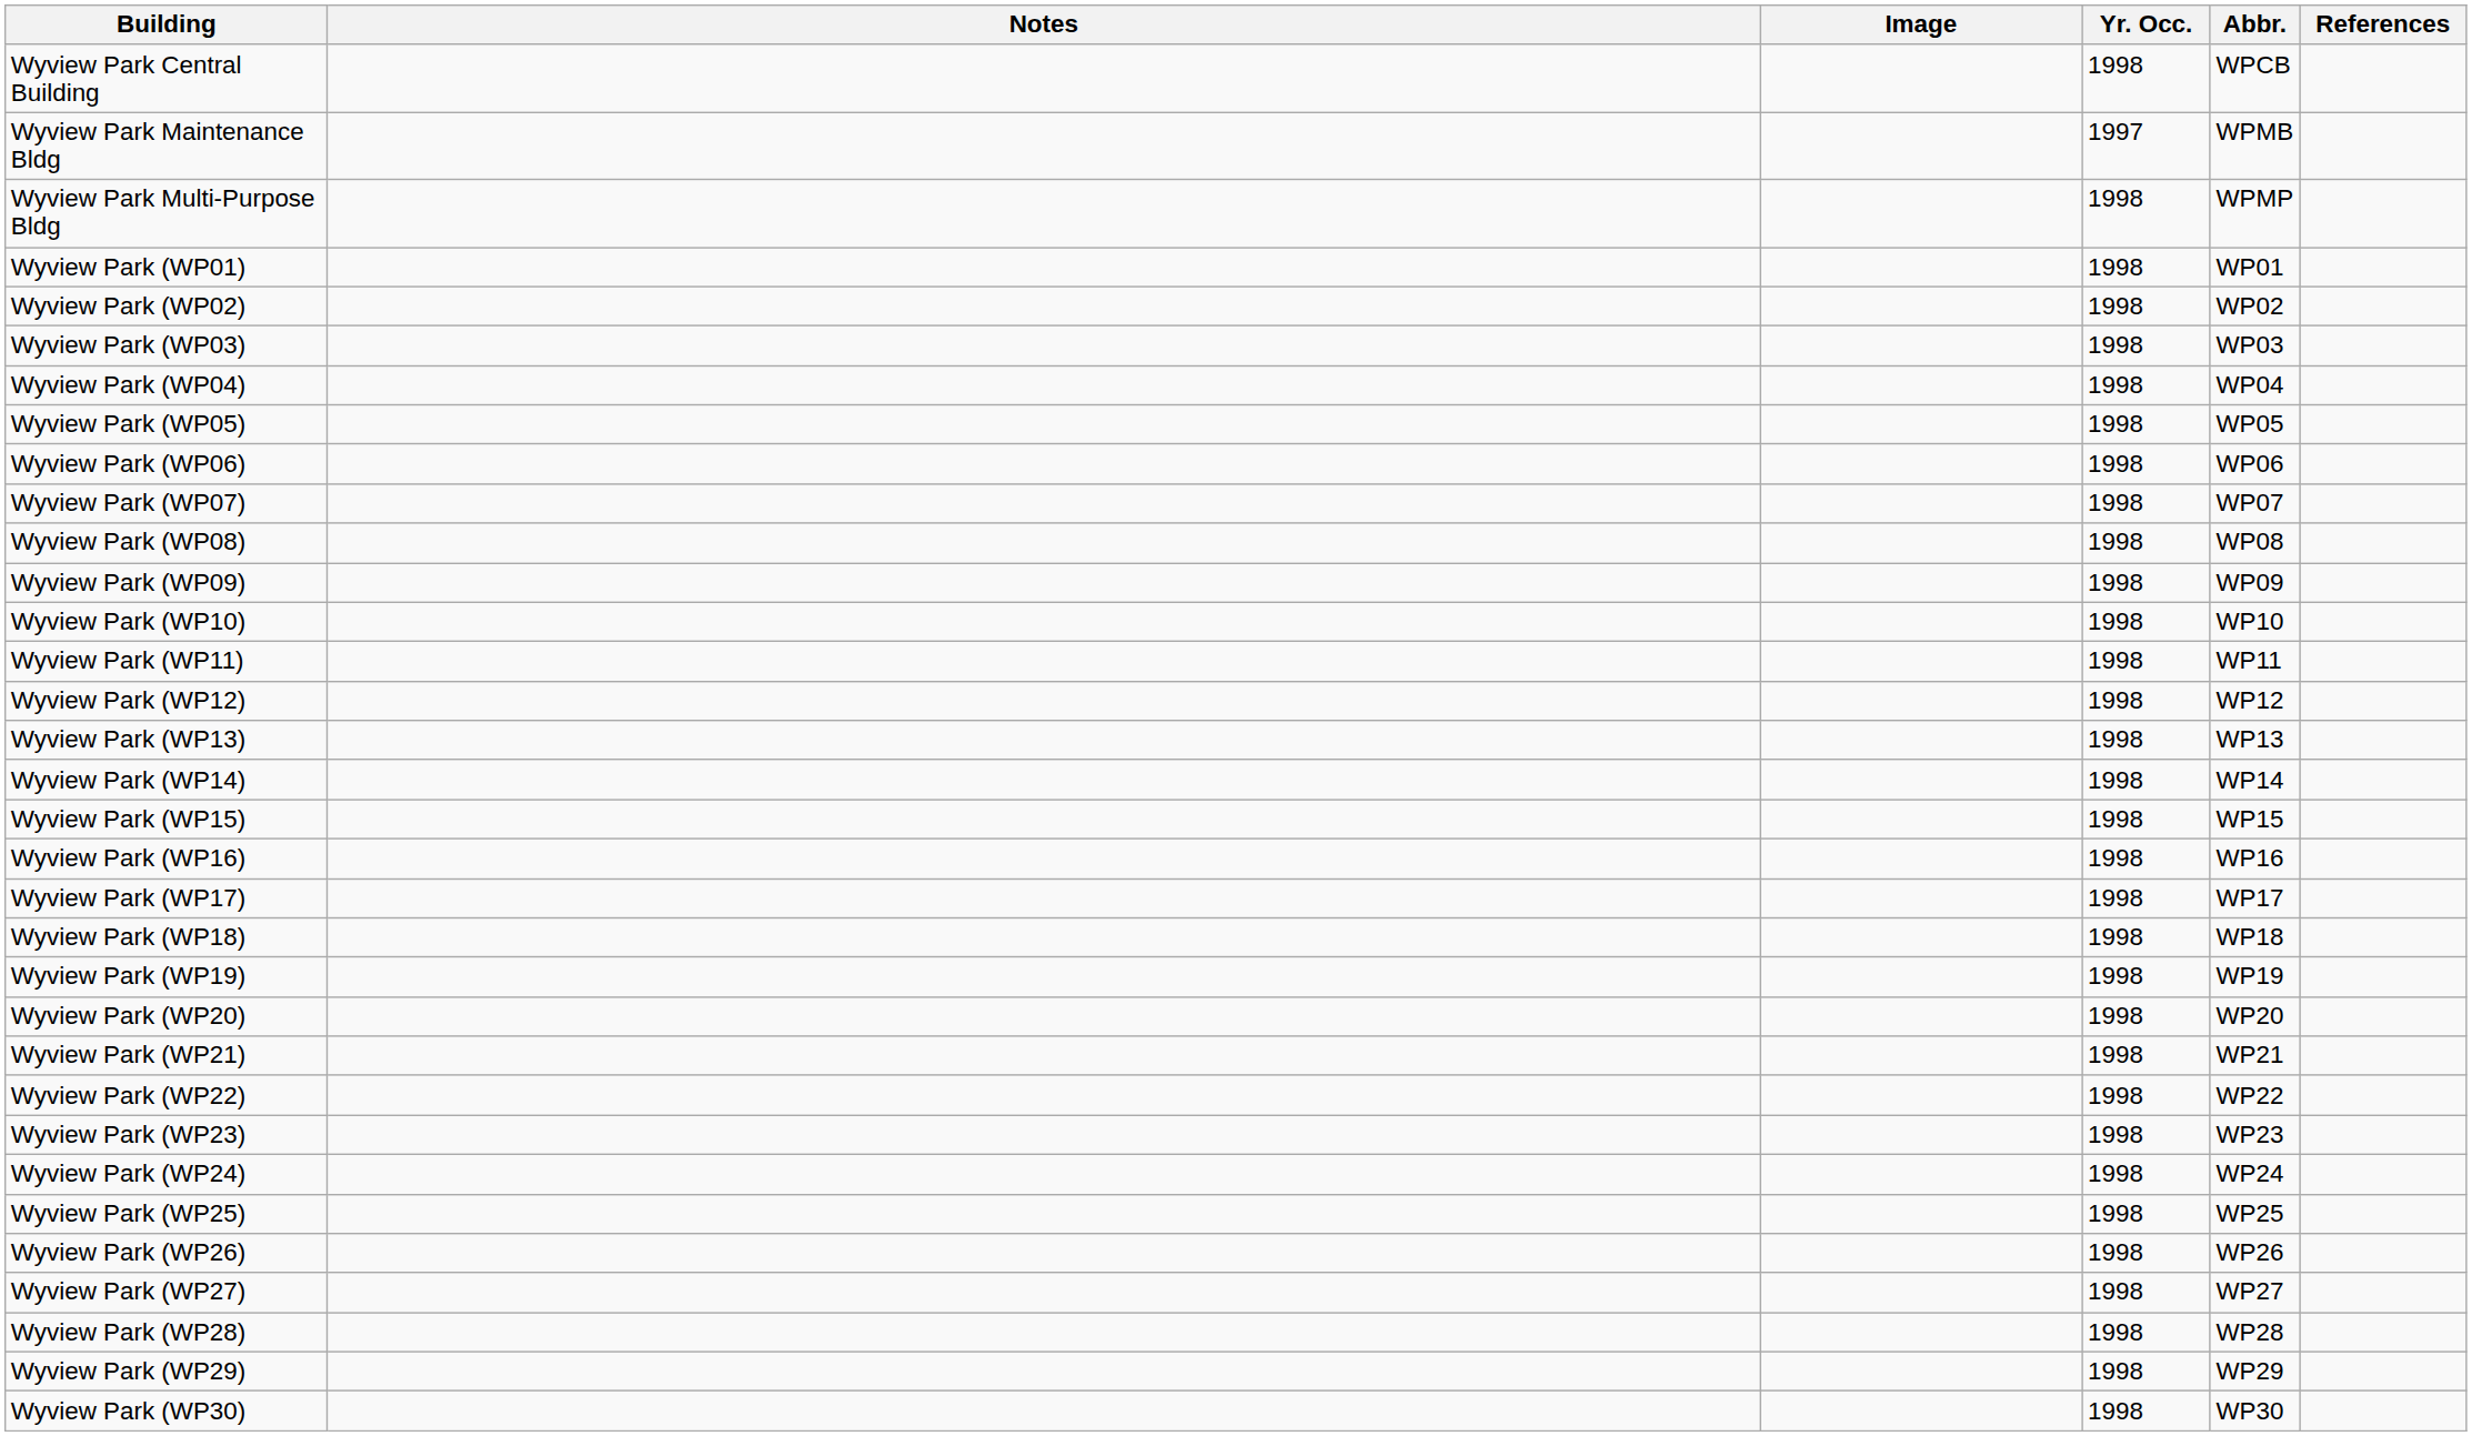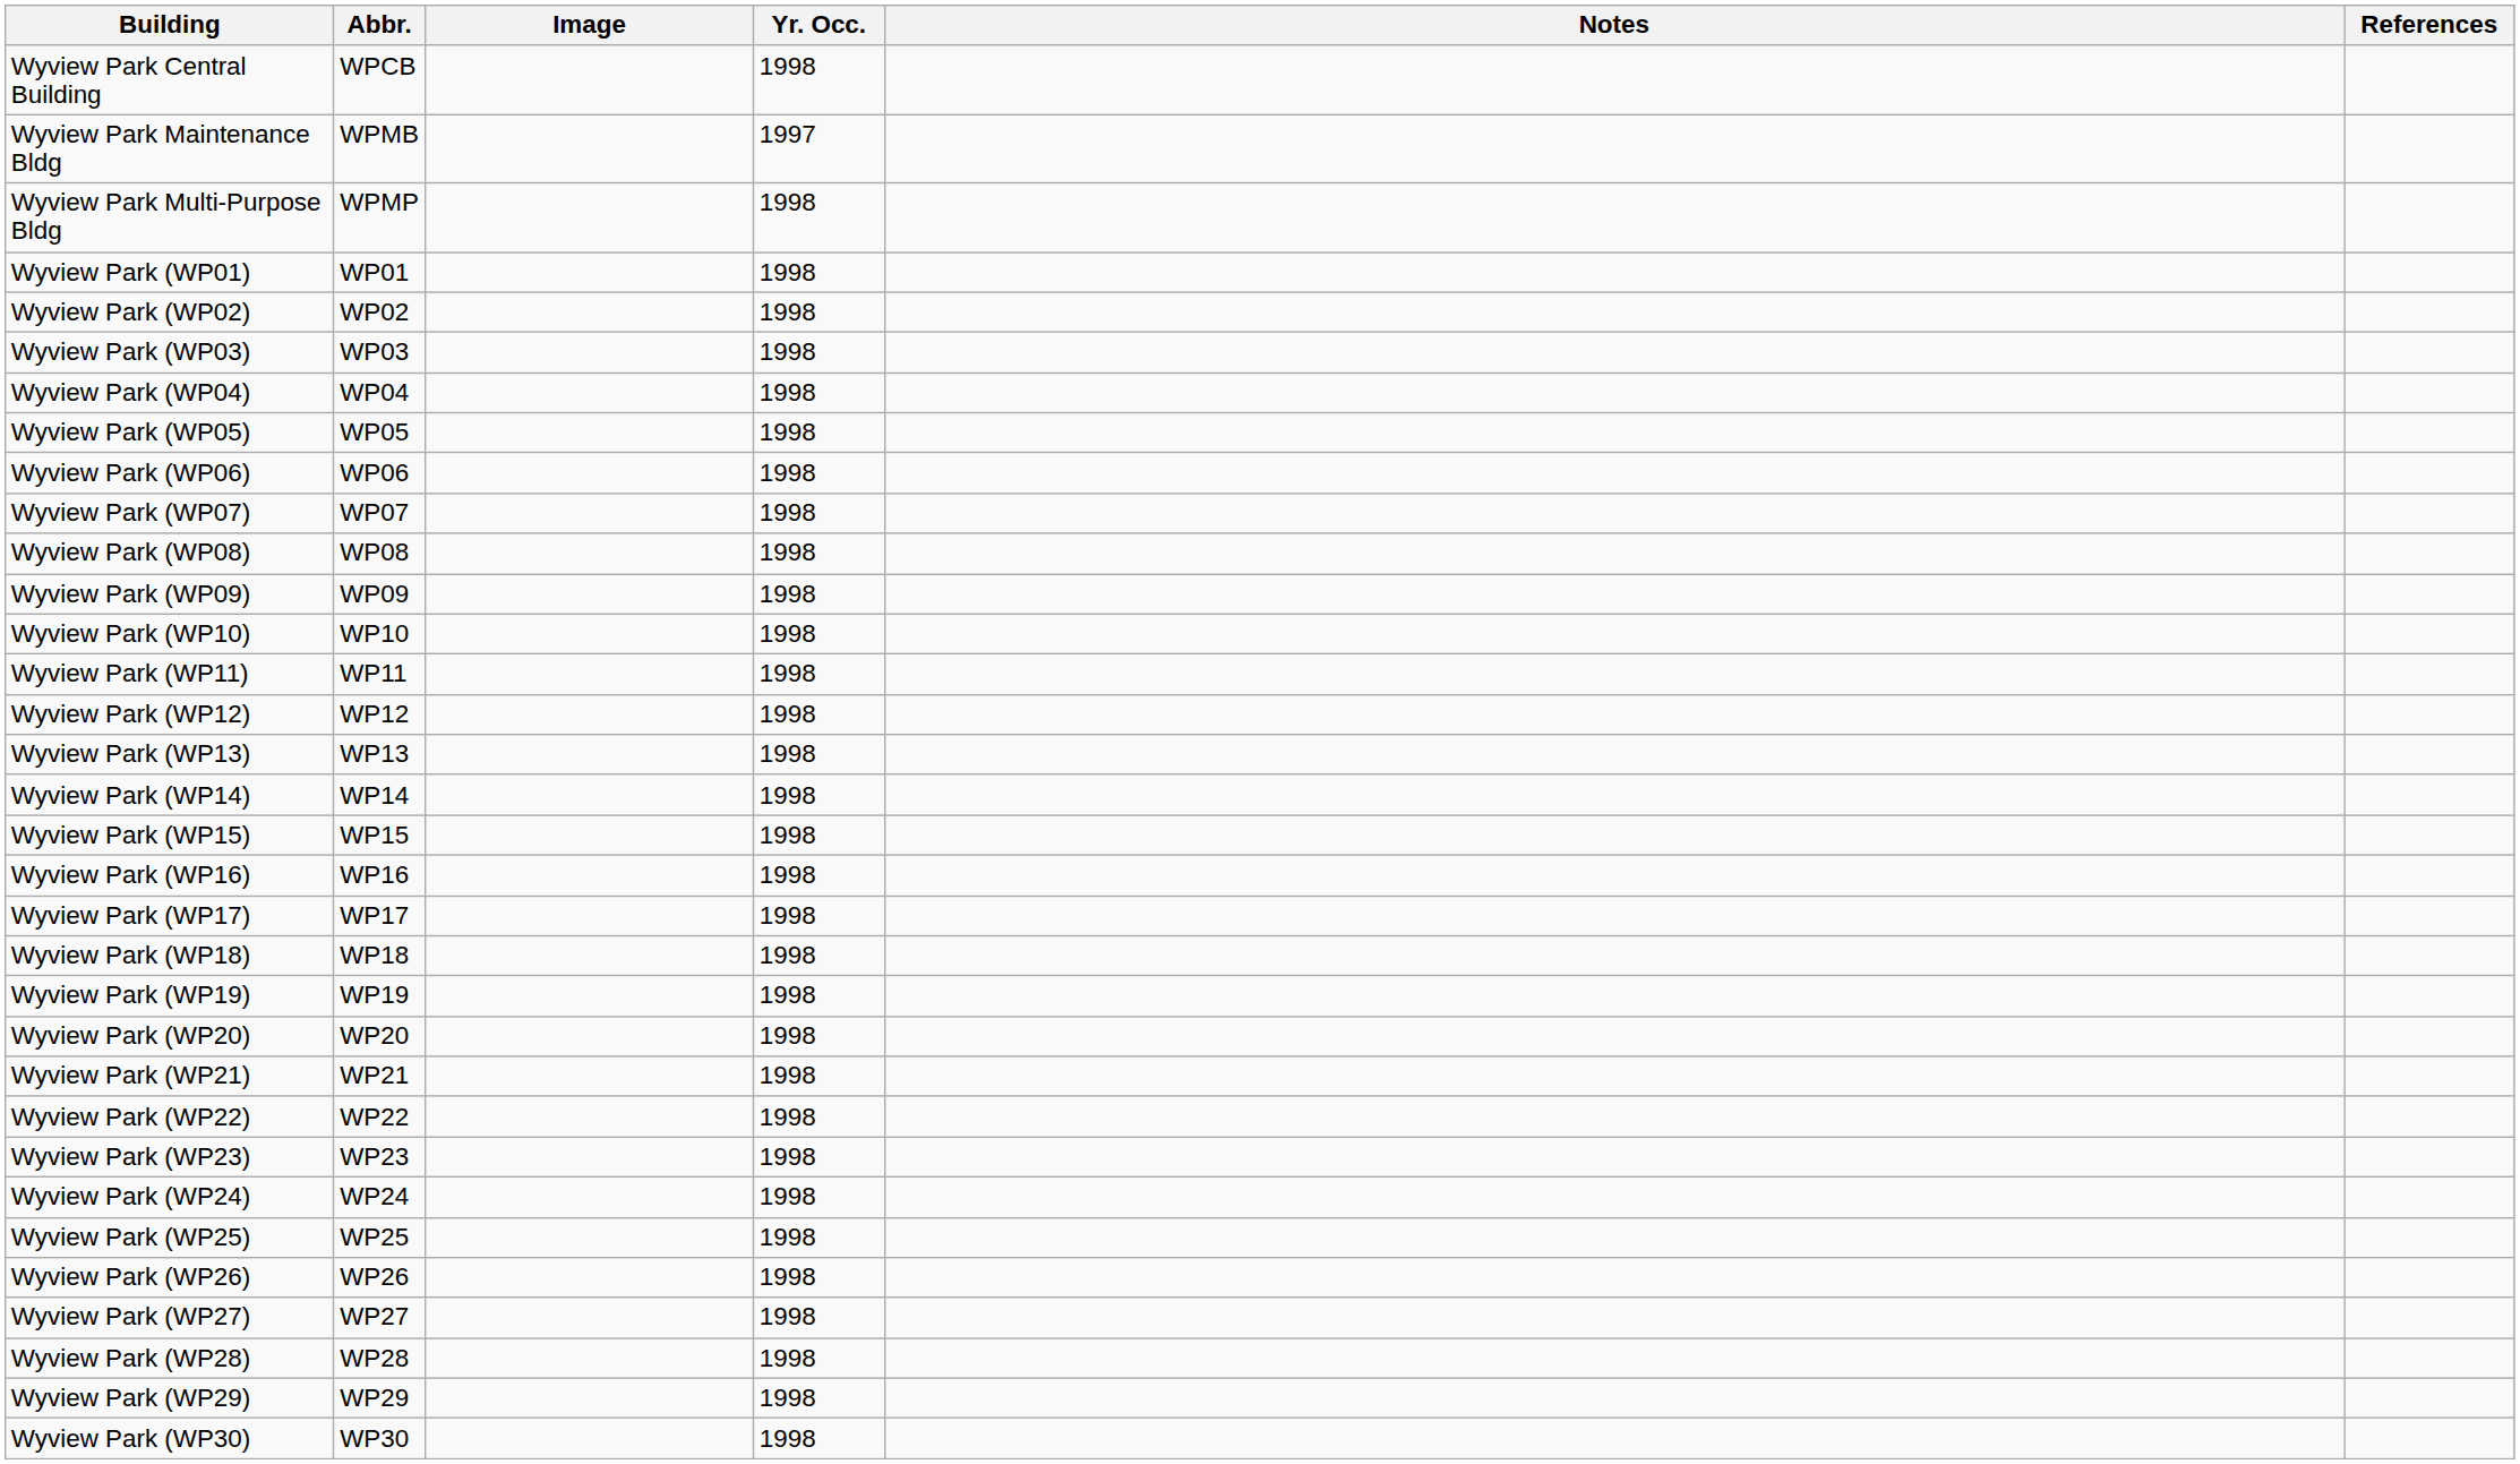columns swapped: Abbr. <-> Notes
